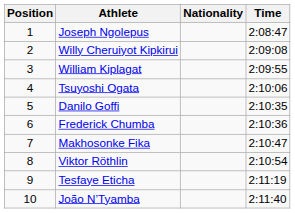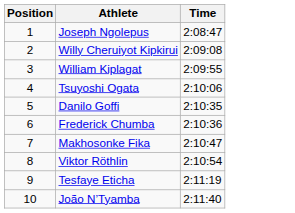- column: Nationality
